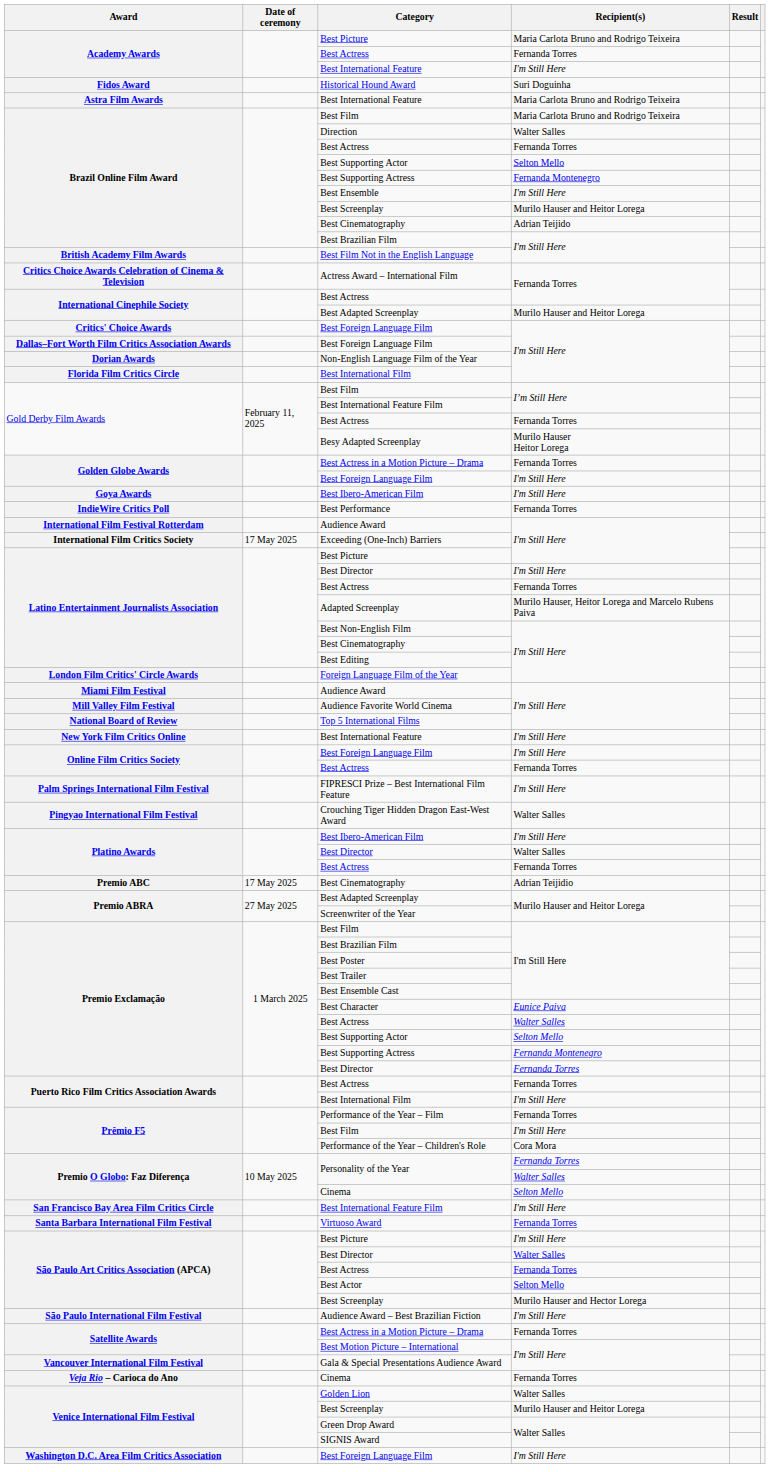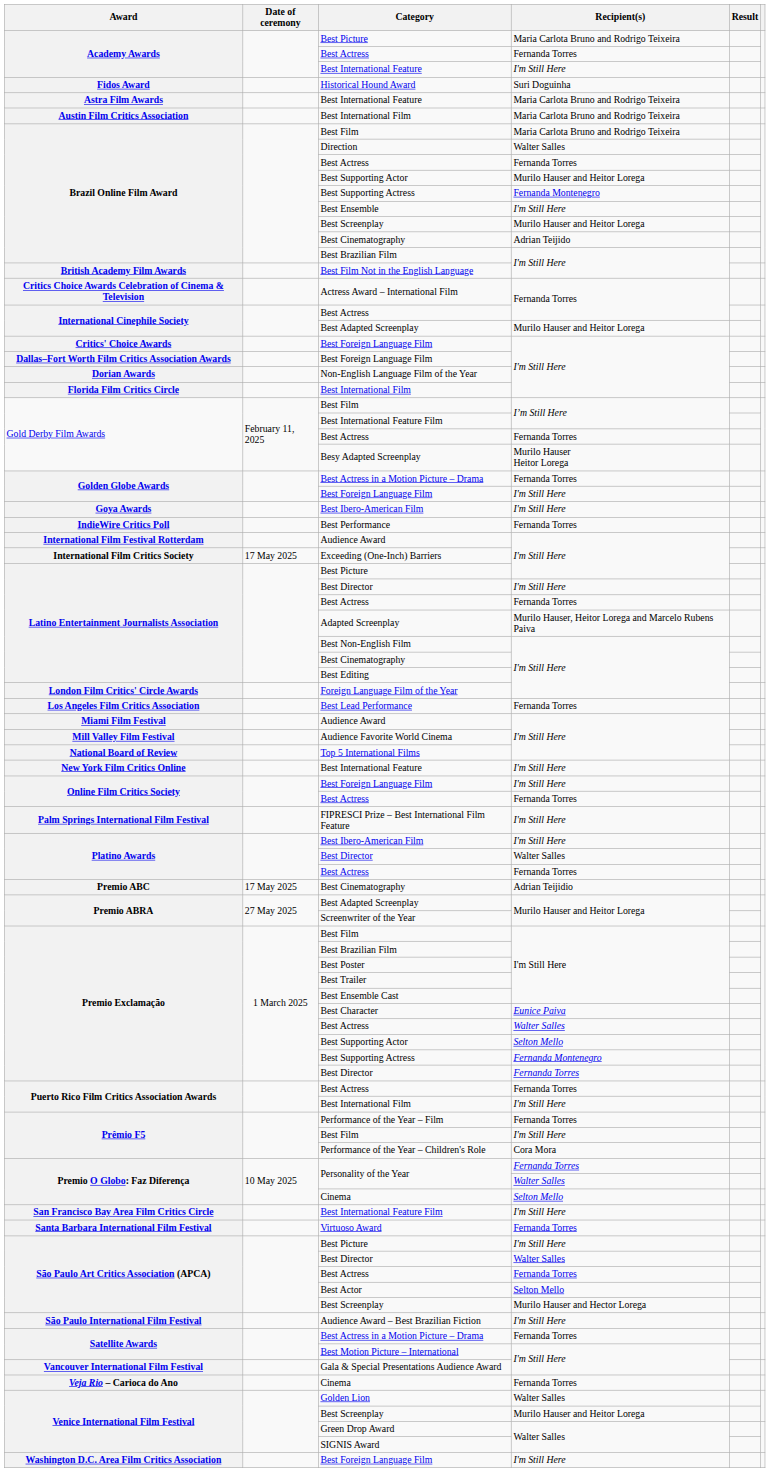+ row: Austin Film Critics Association | Best International Film | Maria Carlota Bruno and Rodrigo Teixeira
Brazil Online Film Award / Best Supporting Actor | Recipient(s): Selton Mello -> Murilo Hauser and Heitor Lorega
+ row: Los Angeles Film Critics Association | Best Lead Performance | Fernanda Torres
- row: Pingyao International Film Festival | Crouching Tiger Hidden Dragon East-West Award | Walter Salles
